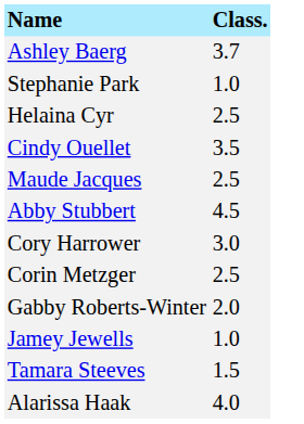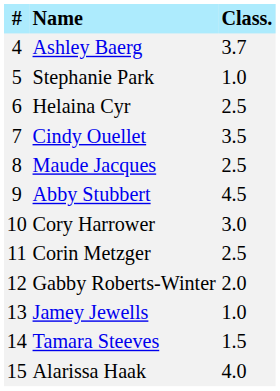+ column: # | 4 | 5 | 6 | 7 | 8 | 9 | 10 | 11 | 12 | 13 | 14 | 15
